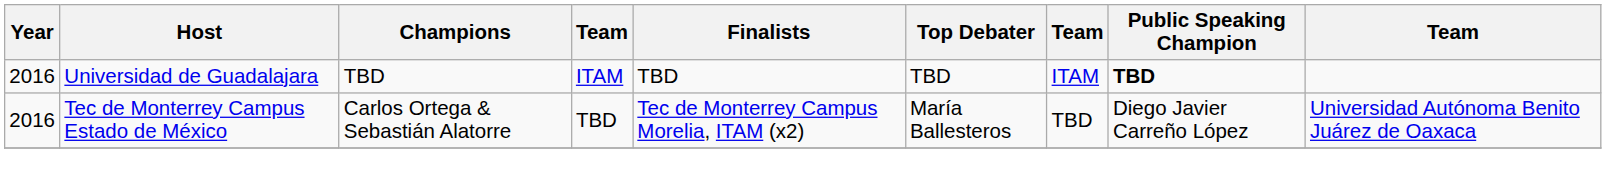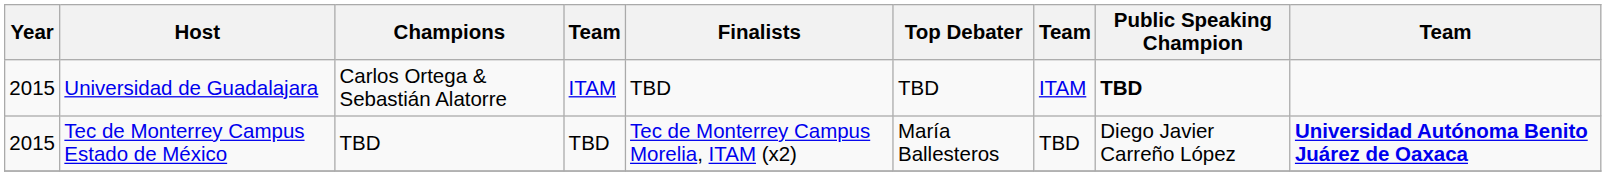Universidad de Guadalajara | Year: 2016 -> 2015
Universidad de Guadalajara | Champions: TBD -> Carlos Ortega & Sebastián Alatorre
Tec de Monterrey Campus Estado de México | Year: 2016 -> 2015
Tec de Monterrey Campus Estado de México | Champions: Carlos Ortega & Sebastián Alatorre -> TBD
Tec de Monterrey Campus Estado de México | column 9: normal -> bold
